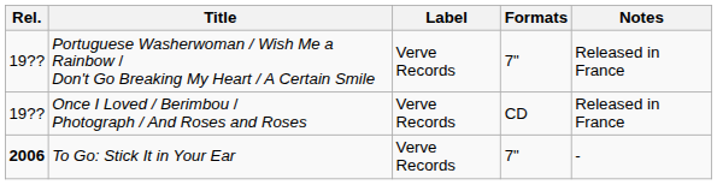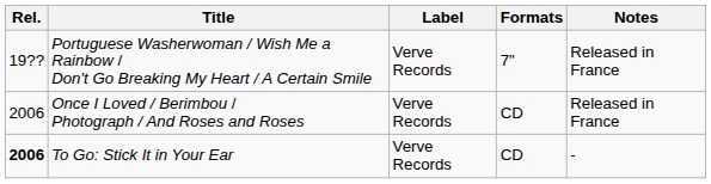Once I Loved / Berimbou / Photograph / And Roses and Roses | Rel.: 19?? -> 2006
To Go: Stick It in Your Ear | Formats: 7" -> CD
